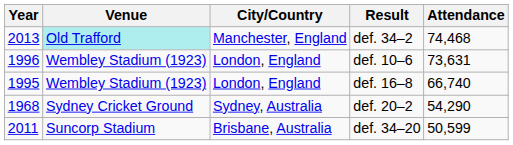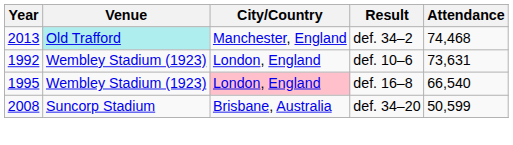def. 10–6 | Year: 1996 -> 1992
def. 16–8 | City/Country: no background -> pink background
def. 16–8 | Attendance: 66,740 -> 66,540
- row: 1968 | Sydney Cricket Ground | Sydney, Australia | def. 20–2 | 54,290
def. 34–20 | Year: 2011 -> 2008
